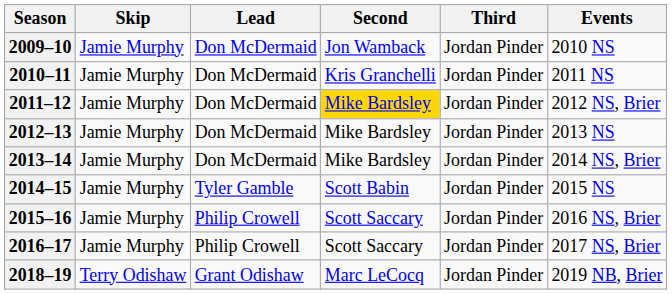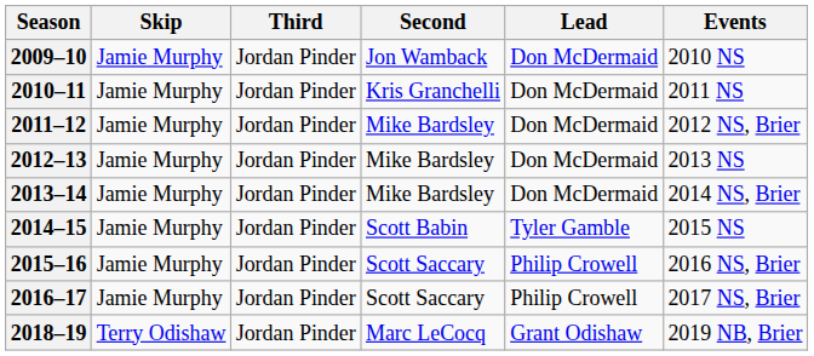columns swapped: Third <-> Lead
2011–12 | Second: gold background -> no background
